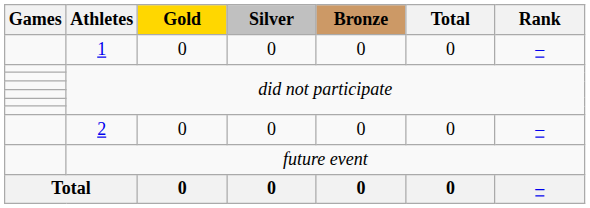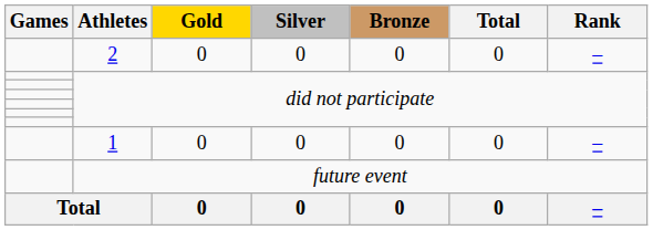rows swapped: 2 <-> 1
